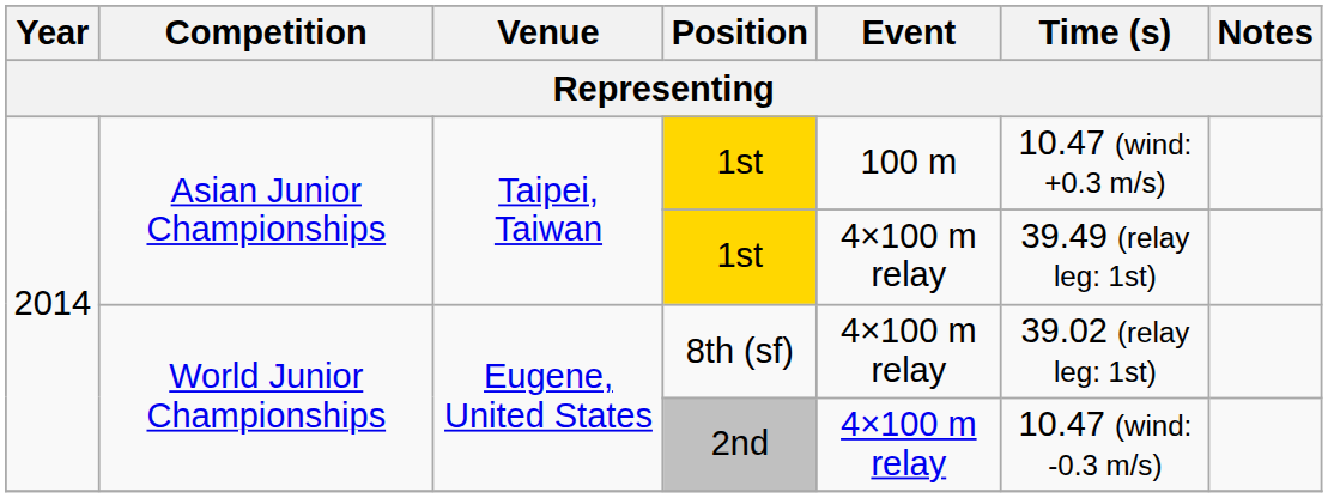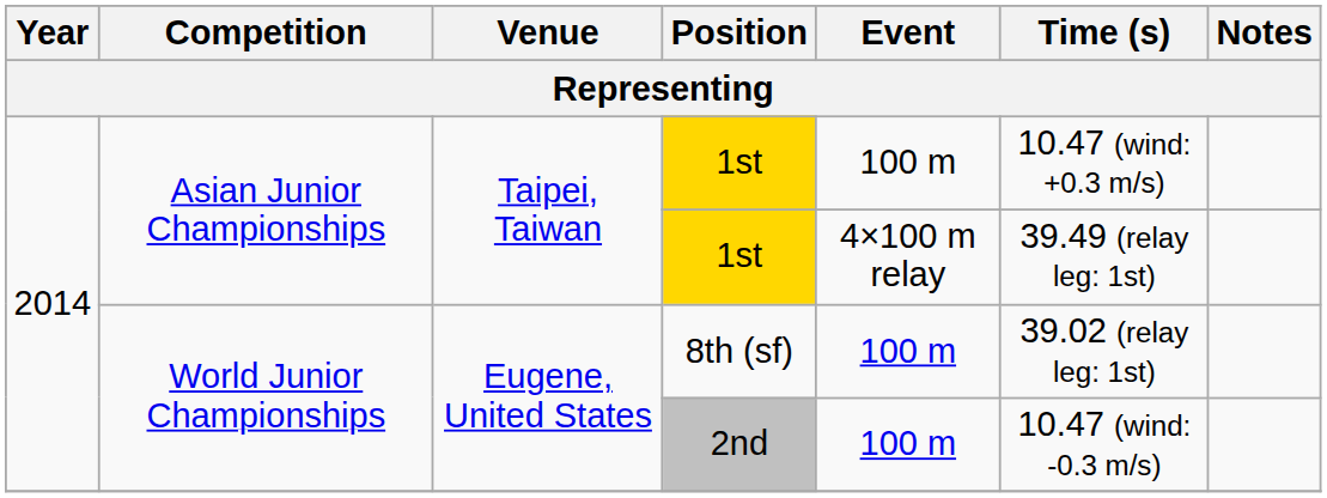8th (sf) | Event: 4×100 m relay -> 100 m
2nd | Event: 4×100 m relay -> 100 m
